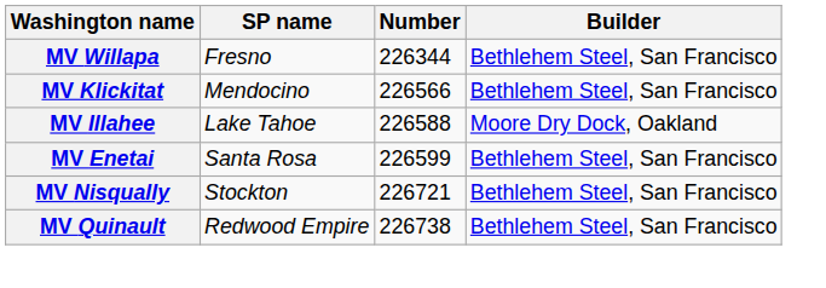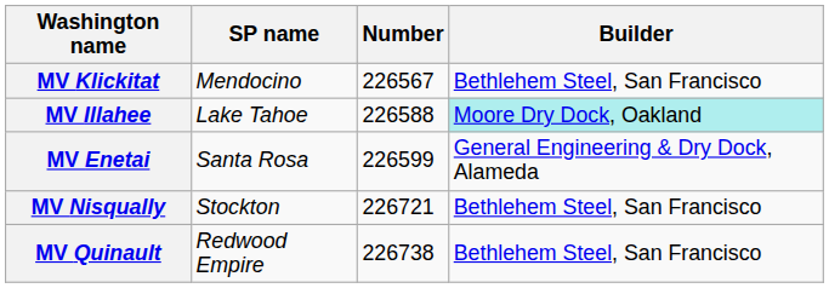- row: MV Willapa | Fresno | 226344 | Bethlehem Steel, San Francisco
MV Klickitat | Number: 226566 -> 226567
MV Illahee | Builder: no background -> paleturquoise background
MV Enetai | Builder: Bethlehem Steel, San Francisco -> General Engineering & Dry Dock, Alameda
